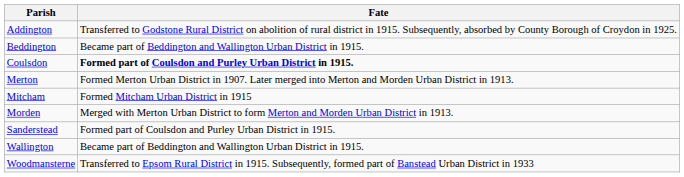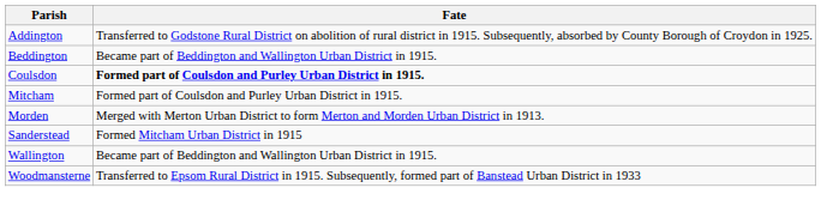- row: Merton | Formed Merton Urban District in 1907. Later merged into Merton and Morden Urban District in 1913.
Mitcham | Fate: Formed Mitcham Urban District in 1915 -> Formed part of Coulsdon and Purley Urban District in 1915.
Sanderstead | Fate: Formed part of Coulsdon and Purley Urban District in 1915. -> Formed Mitcham Urban District in 1915
